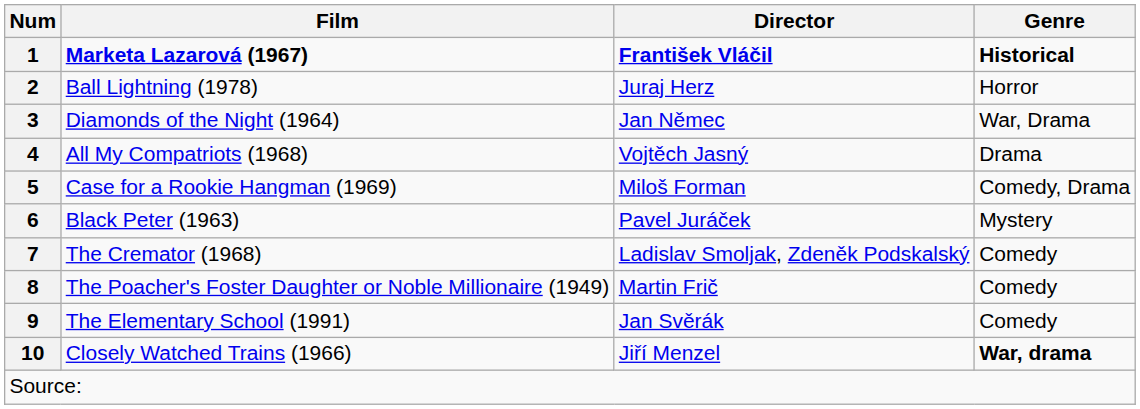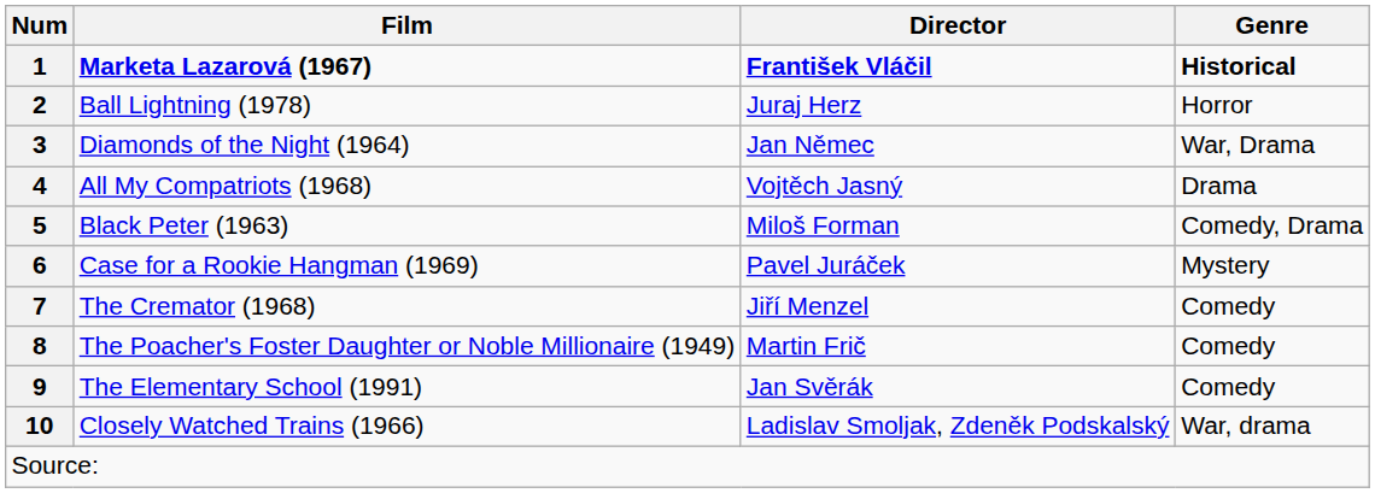5 | Film: Case for a Rookie Hangman (1969) -> Black Peter (1963)
6 | Film: Black Peter (1963) -> Case for a Rookie Hangman (1969)
7 | Director: Ladislav Smoljak, Zdeněk Podskalský -> Jiří Menzel
10 | Director: Jiří Menzel -> Ladislav Smoljak, Zdeněk Podskalský
10 | Genre: bold -> normal
